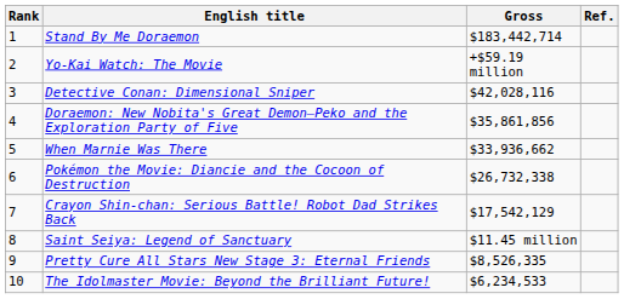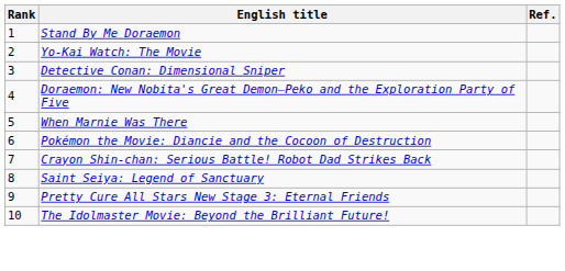- column: Gross | $183,442,714 | +$59.19 million | $42,028,116 | $35,861,856 | $33,936,662 | $26,732,338 | $17,542,129 | $11.45 million | $8,526,335 | $6,234,533
